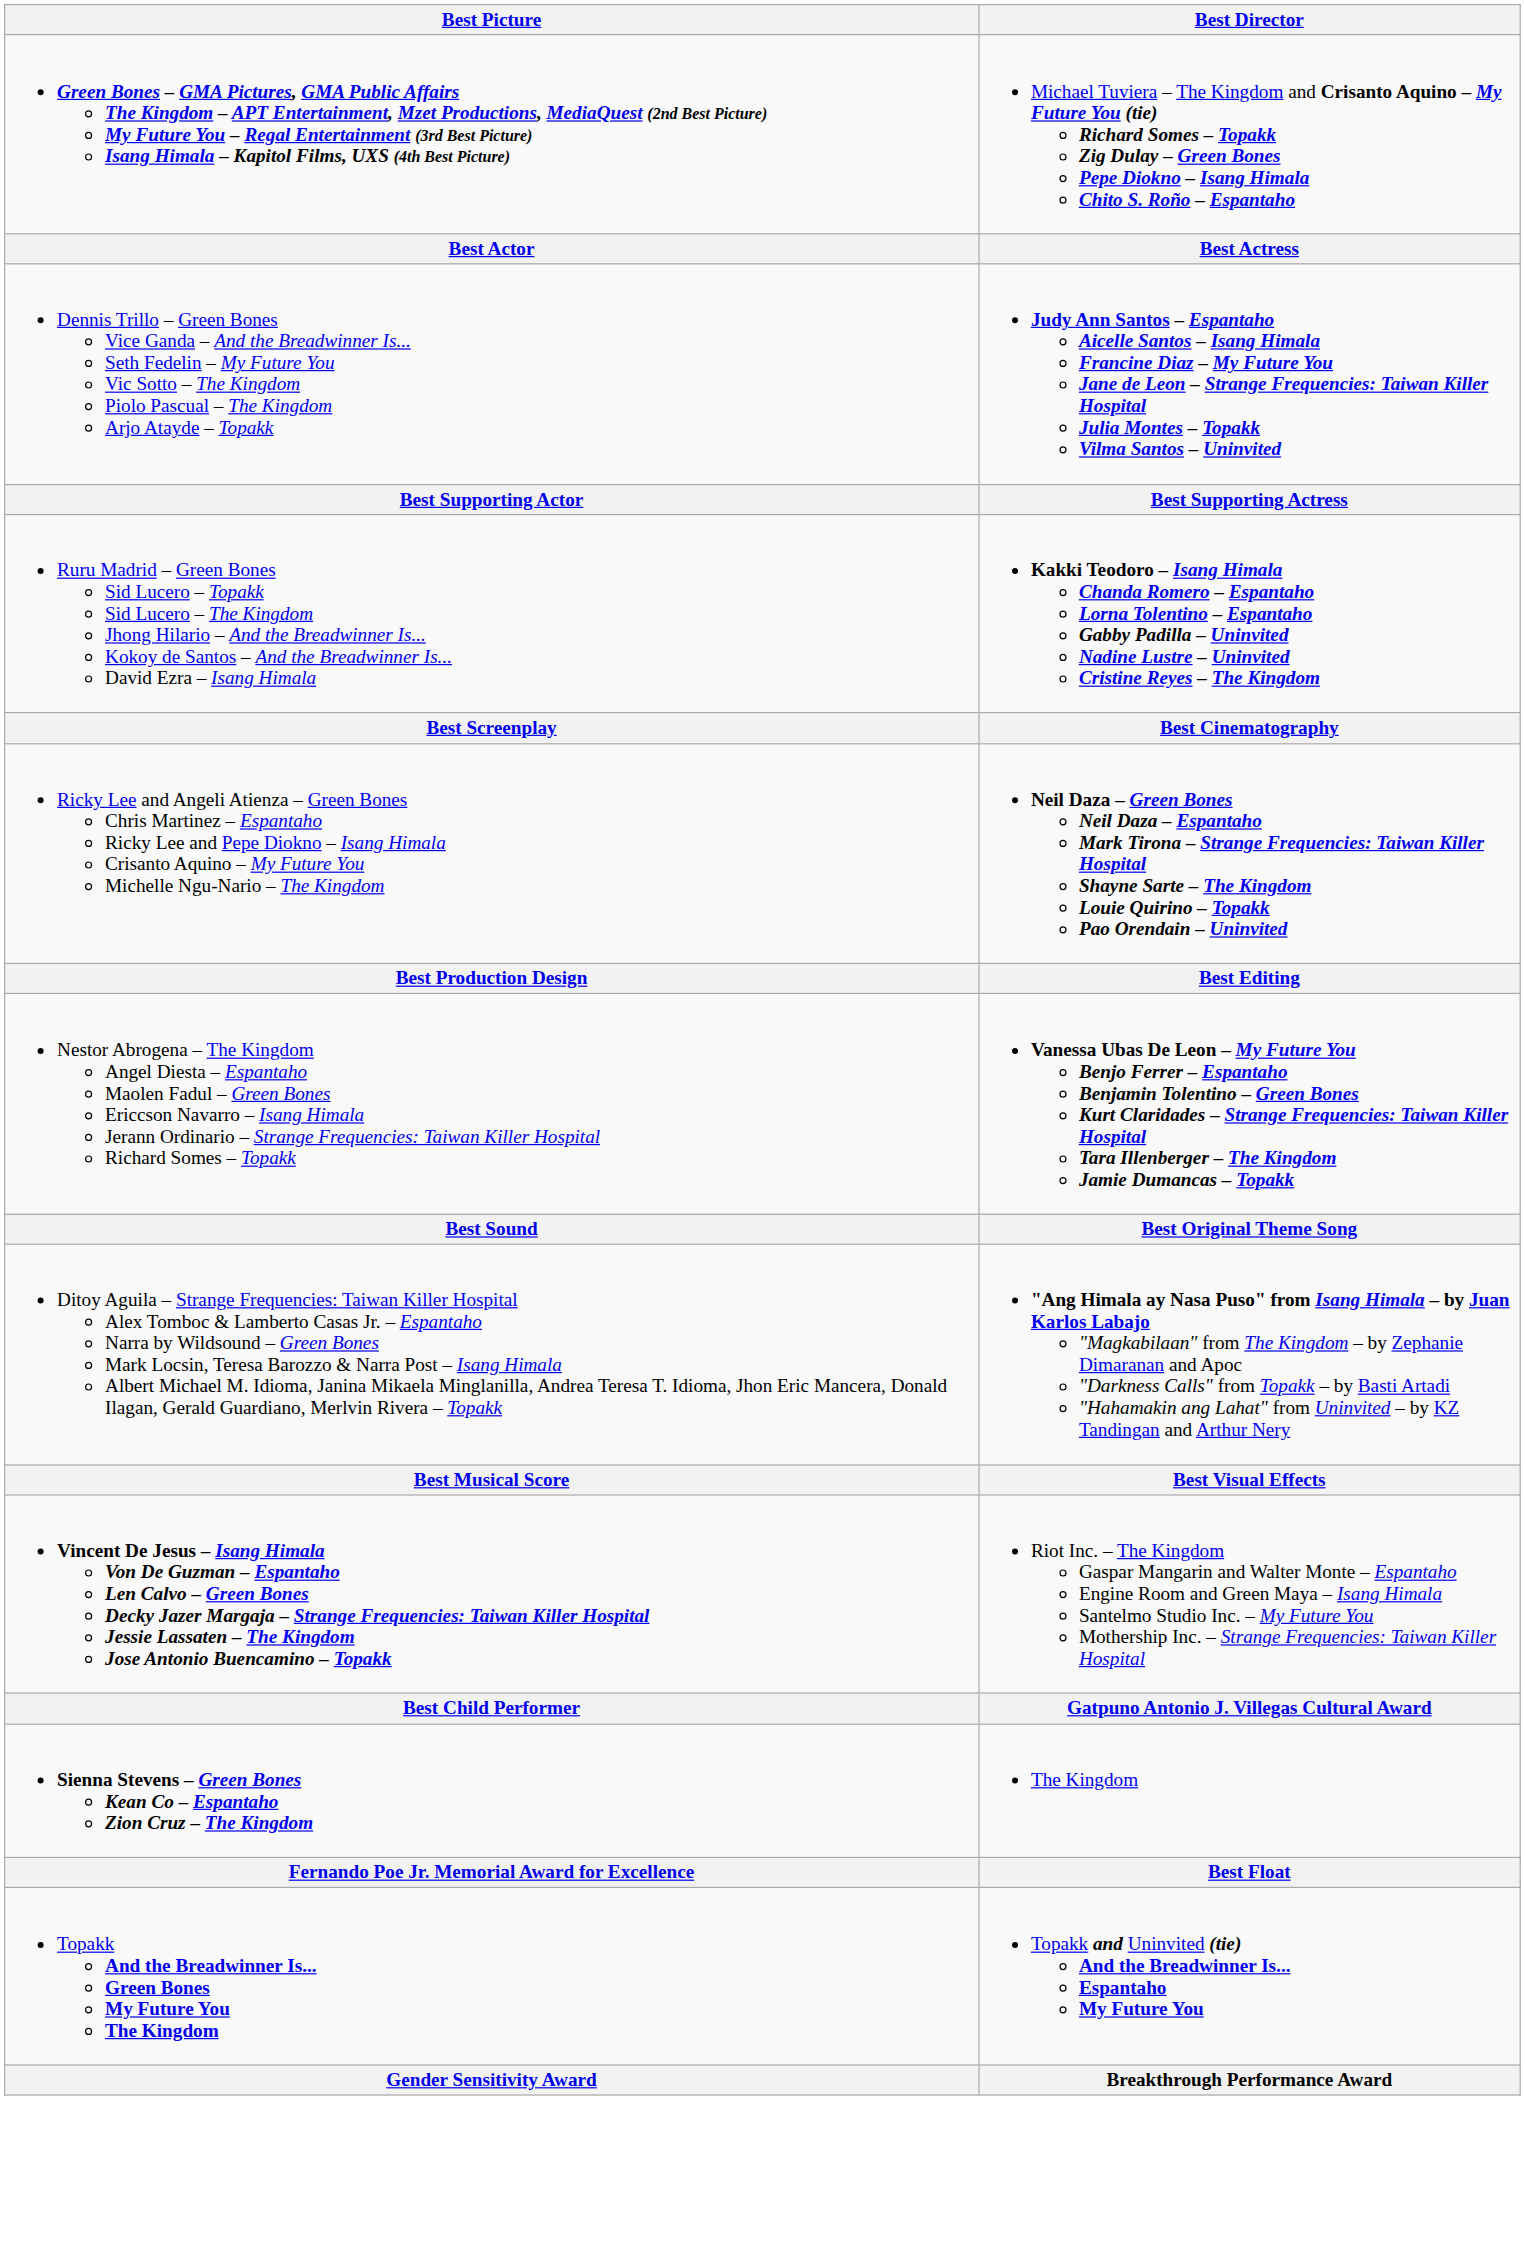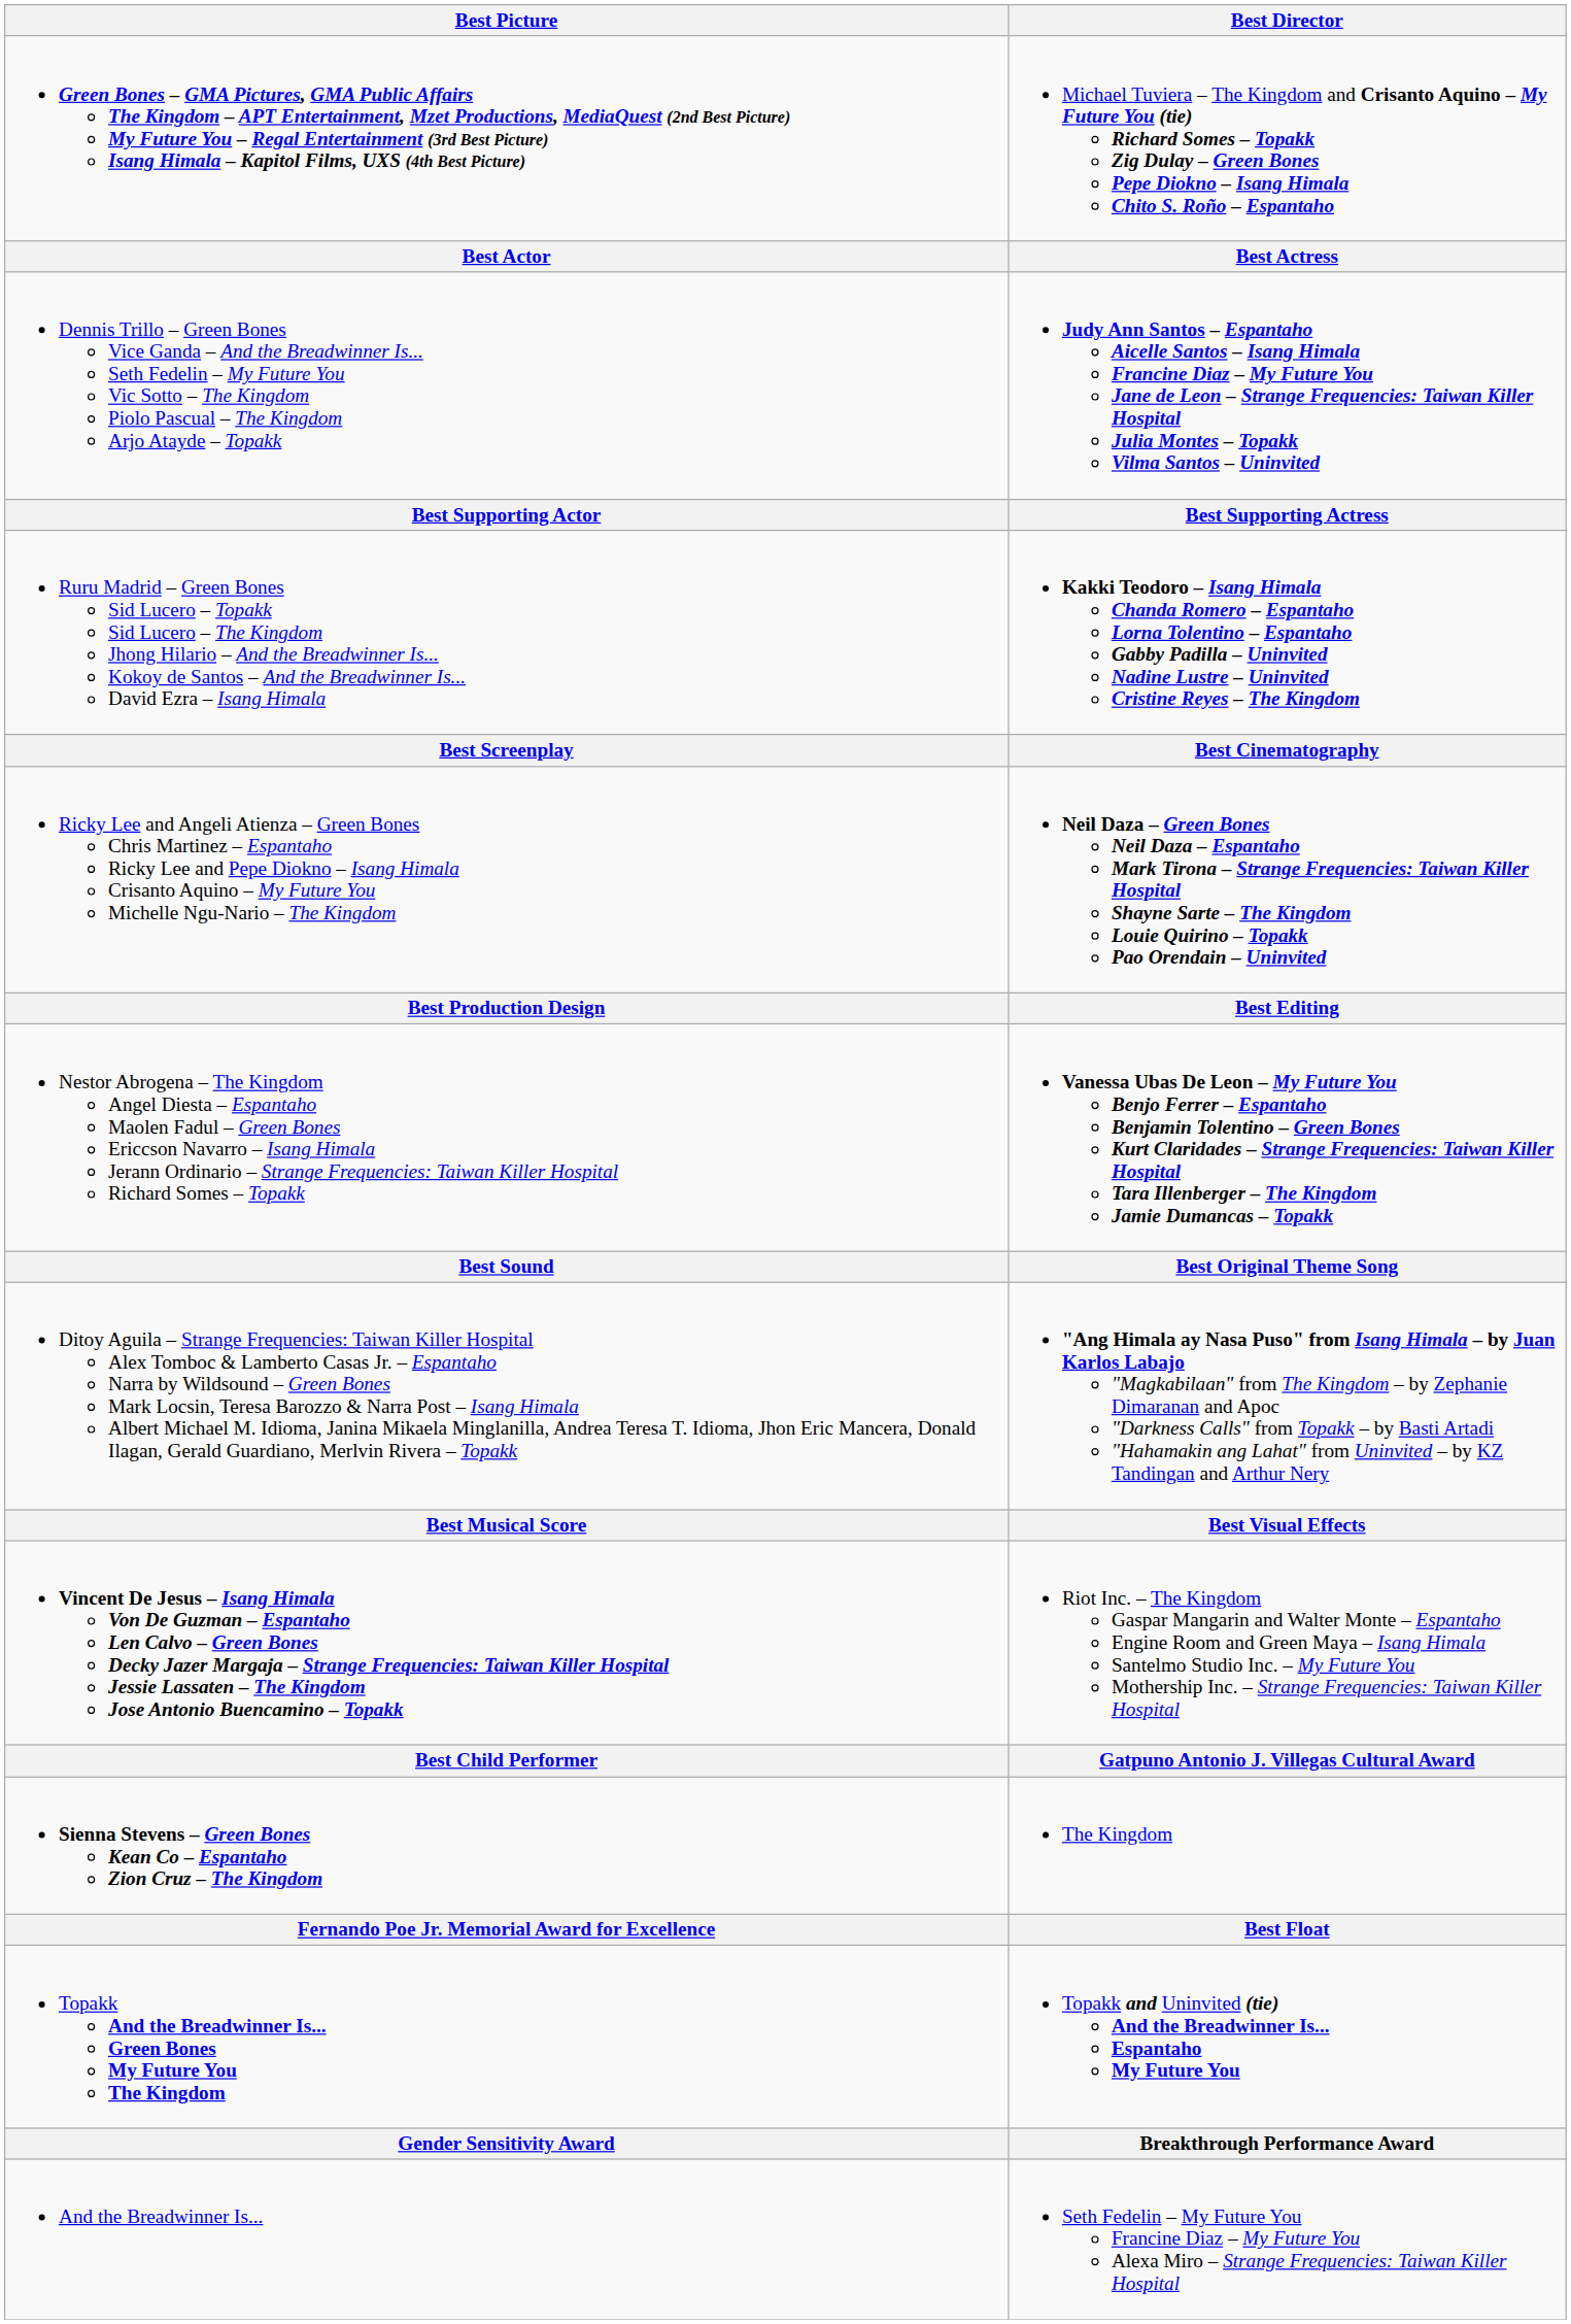+ row: And the Breadwinner Is... | Seth Fedelin – My Future You Francine Diaz – My Future You Alexa Miro – Strange Frequencies: Taiwan Killer Hospital
